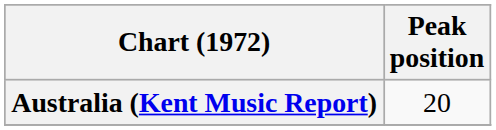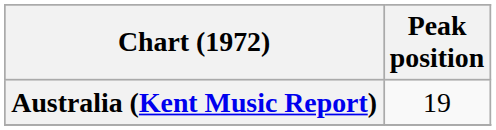Australia (Kent Music Report) | Peak position: 20 -> 19
